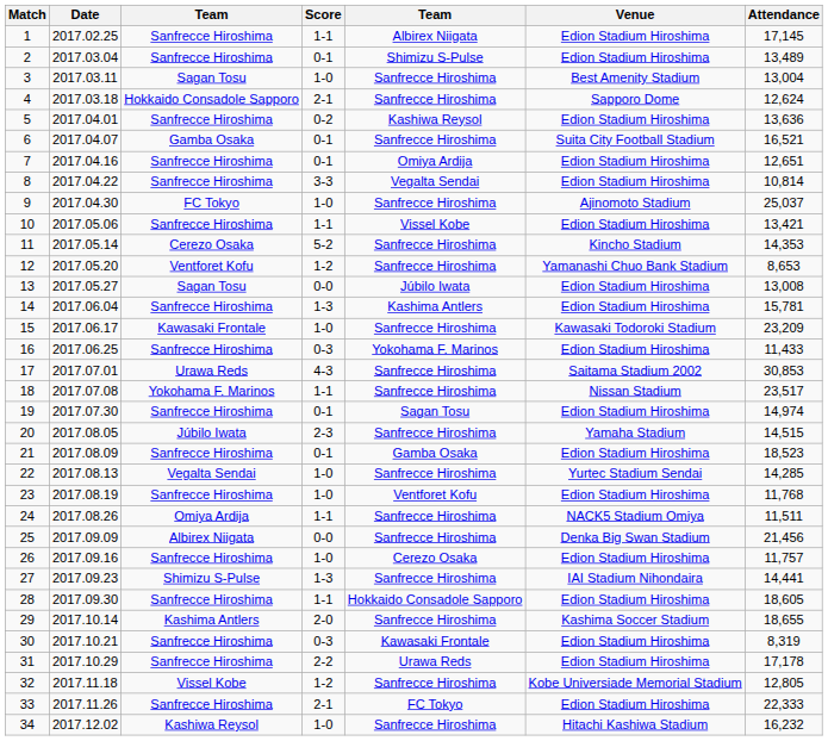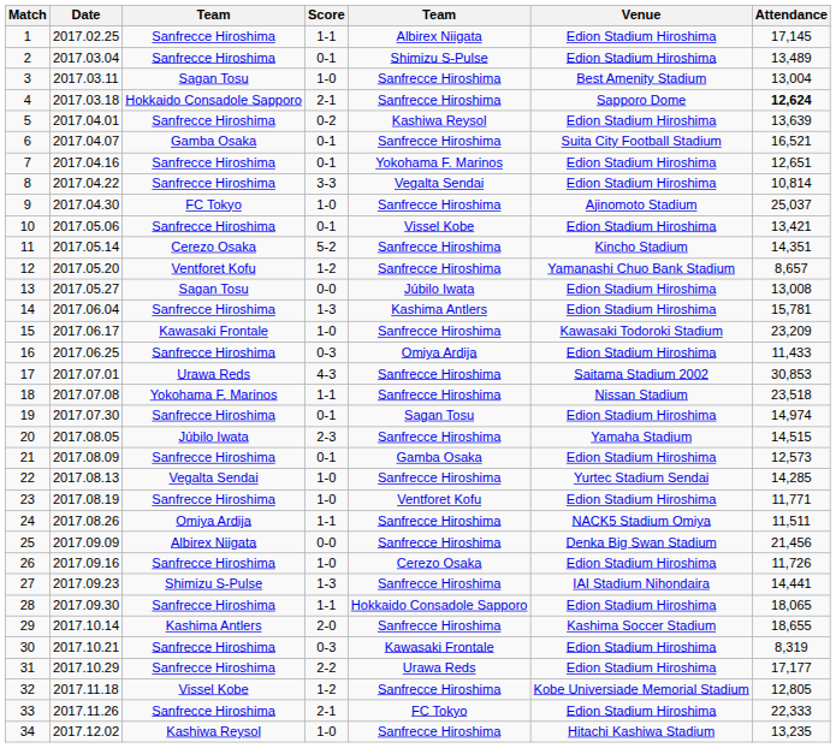4 | Attendance: normal -> bold
5 | Attendance: 13,636 -> 13,639
7 | column 5: Omiya Ardija -> Yokohama F. Marinos
10 | Score: 1-1 -> 0-1
11 | Attendance: 14,353 -> 14,351
12 | Attendance: 8,653 -> 8,657
16 | column 5: Yokohama F. Marinos -> Omiya Ardija
18 | Attendance: 23,517 -> 23,518
21 | Attendance: 18,523 -> 12,573
23 | Attendance: 11,768 -> 11,771
26 | Attendance: 11,757 -> 11,726
28 | Attendance: 18,605 -> 18,065
31 | Attendance: 17,178 -> 17,177
34 | Attendance: 16,232 -> 13,235
